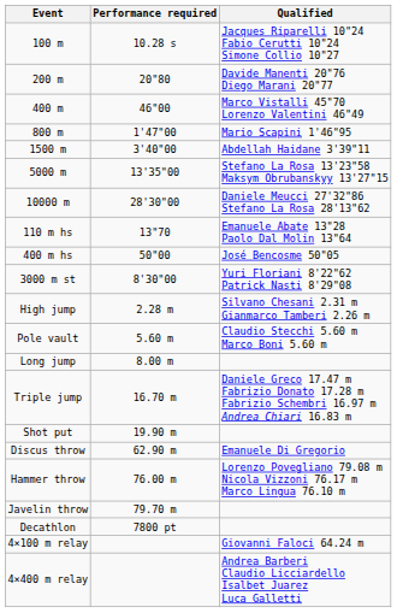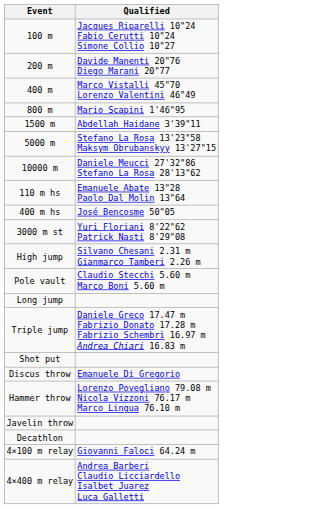- column: Performance required | 10.28 s | 20"80 | 46"00 | 1'47"00 | 3'40"00 | 13'35"00 | 28'30"00 | 13"70 | 50"00 | 8'30"00 | 2.28 m | 5.60 m | 8.00 m | 16.70 m | 19.90 m | 62.90 m | 76.00 m | 79.70 m | 7800 pt
